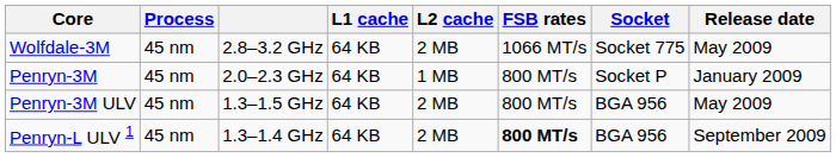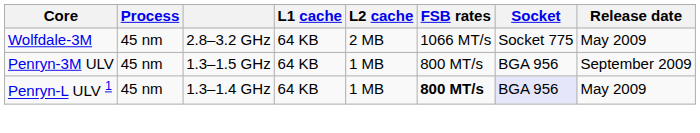- row: Penryn-3M | 45 nm | 2.0–2.3 GHz | 64 KB | 1 MB | 800 MT/s | Socket P | January 2009
Penryn-3M ULV | L2 cache: 2 MB -> 1 MB
Penryn-3M ULV | Release date: May 2009 -> September 2009
Penryn-L ULV 1 | L2 cache: 2 MB -> 1 MB
Penryn-L ULV 1 | Socket: no background -> lavender background
Penryn-L ULV 1 | Release date: September 2009 -> May 2009
